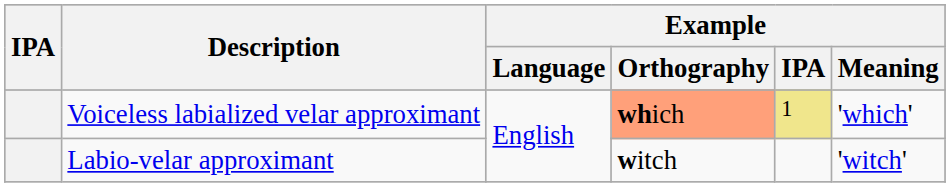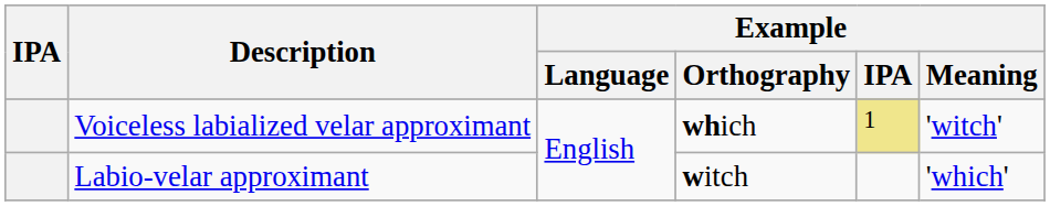Voiceless labialized velar approximant | Example / Orthography: lightsalmon background -> no background
Voiceless labialized velar approximant | Example / Meaning: 'which' -> 'witch'
Labio-velar approximant | Example / Meaning: 'witch' -> 'which'
